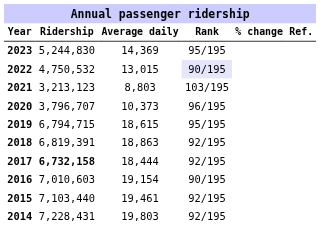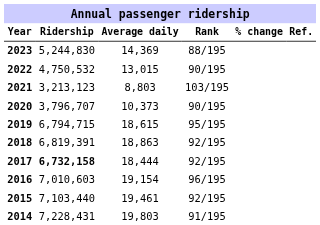2023 | Rank: 95/195 -> 88/195
2022 | Rank: lavender background -> no background
2020 | Rank: 96/195 -> 90/195
2016 | Rank: 90/195 -> 96/195
2014 | Rank: 92/195 -> 91/195
